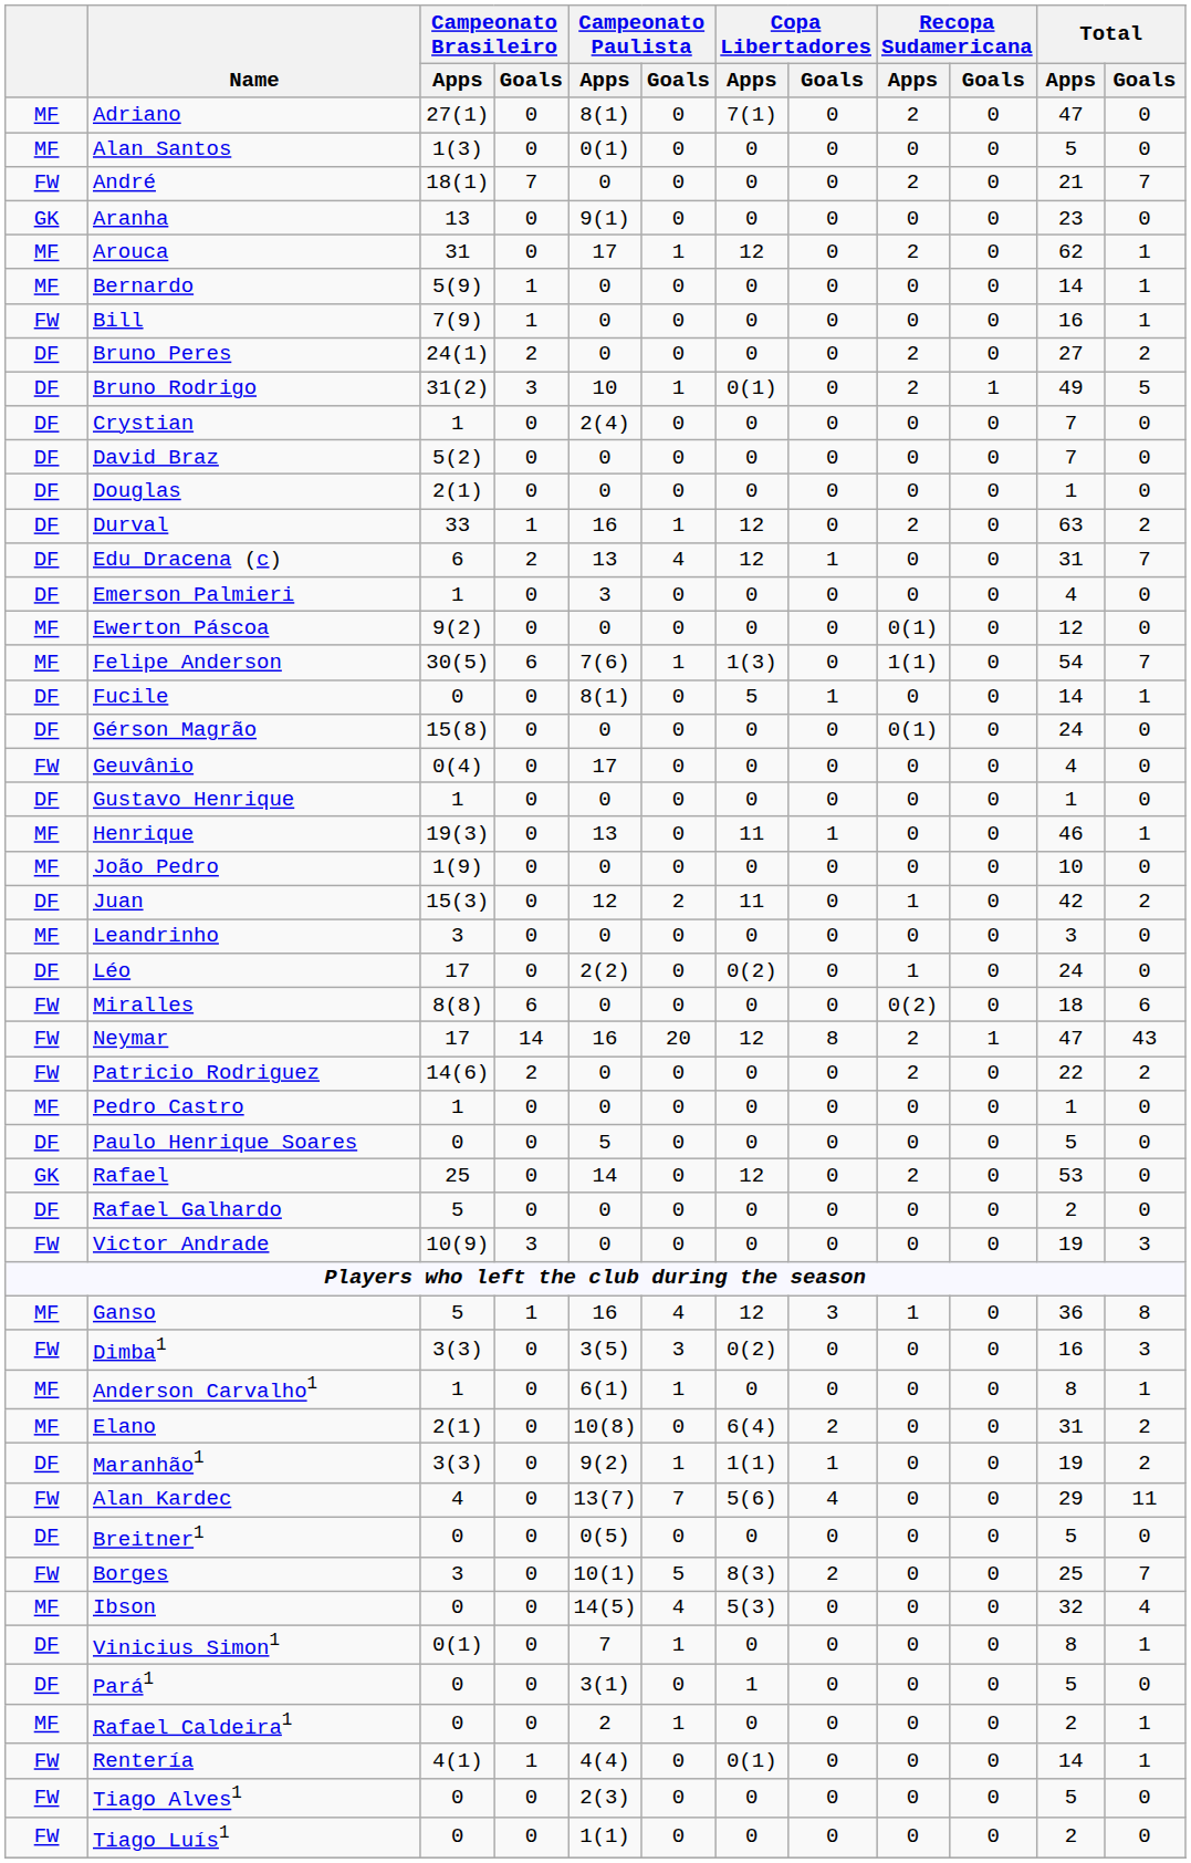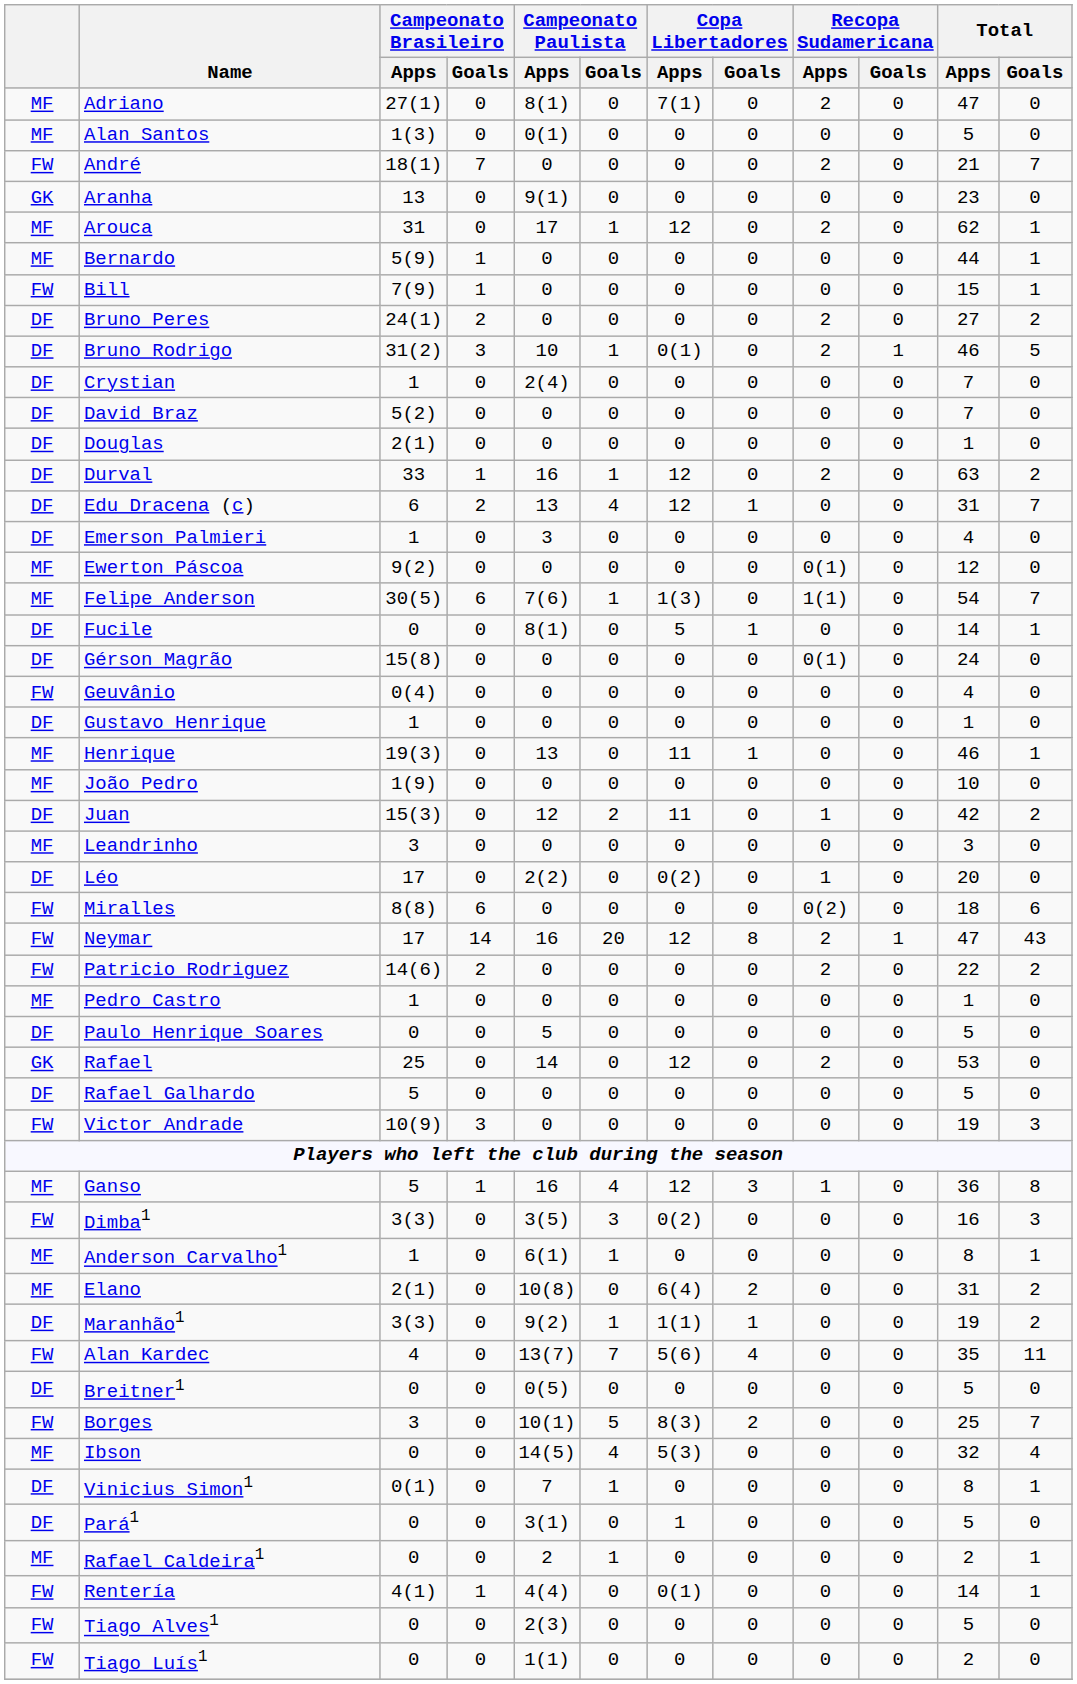Bernardo | Total / Apps: 14 -> 44
Bill | Total / Apps: 16 -> 15
Bruno Rodrigo | Total / Apps: 49 -> 46
Geuvânio | Campeonato Paulista / Apps: 17 -> 0
Léo | Total / Apps: 24 -> 20
Rafael Galhardo | Total / Apps: 2 -> 5
Alan Kardec | Total / Apps: 29 -> 35
